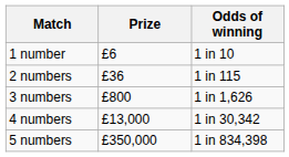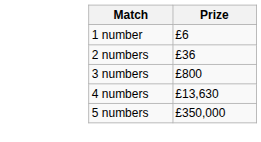- column: Odds of winning | 1 in 10 | 1 in 115 | 1 in 1,626 | 1 in 30,342 | 1 in 834,398
4 numbers | Prize: £13,000 -> £13,630
